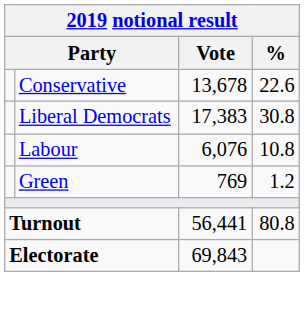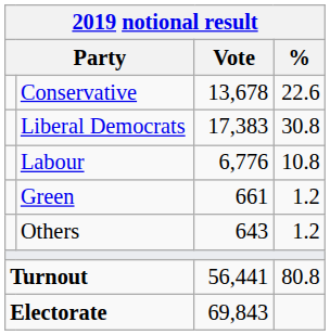Labour | Vote: 6,076 -> 6,776
Green | Vote: 769 -> 661
+ row: Others | 643 | 1.2
